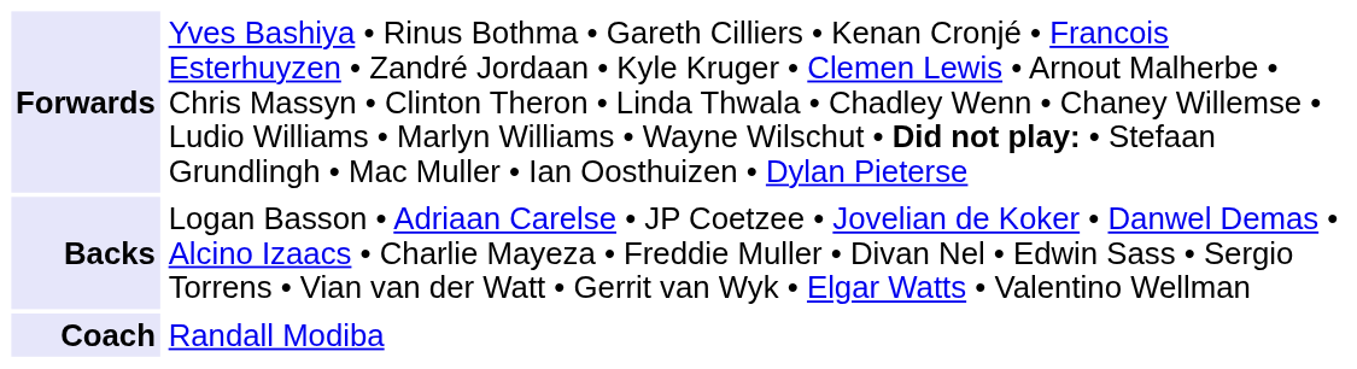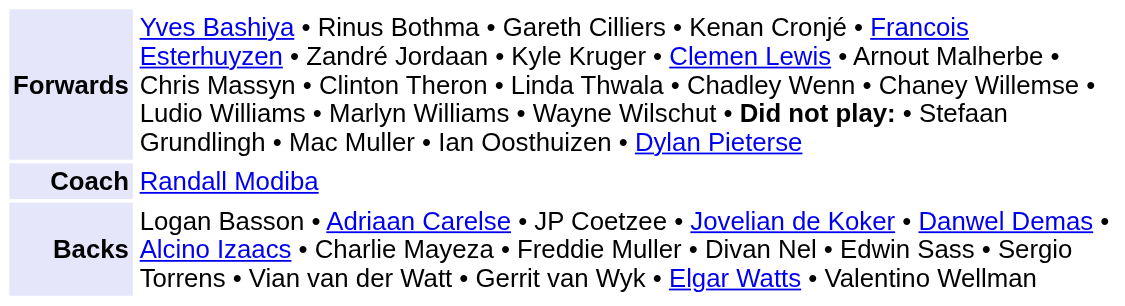rows swapped: Backs <-> Coach
